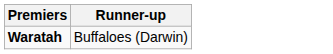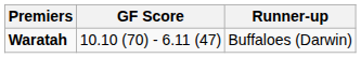+ column: GF Score | 10.10 (70) - 6.11 (47)
